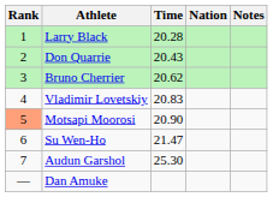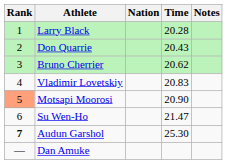columns swapped: Nation <-> Time
Audun Garshol | Rank: normal -> bold
